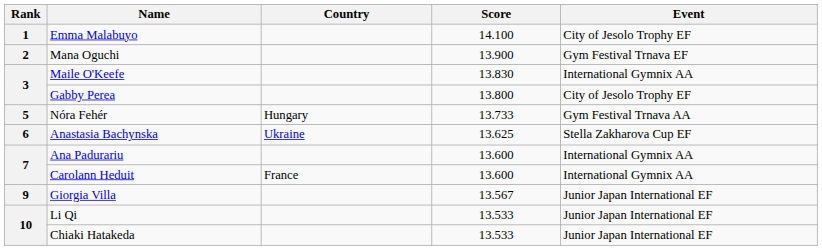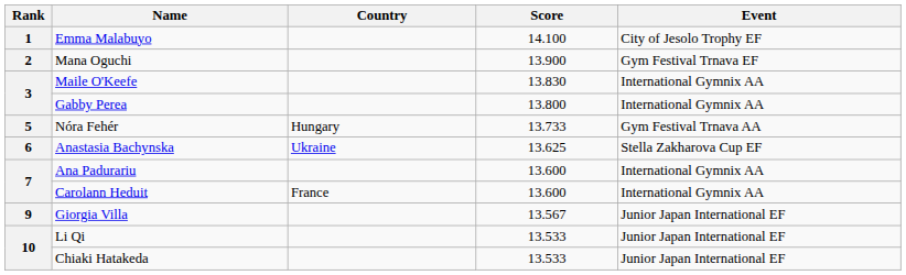Gabby Perea | Event: City of Jesolo Trophy EF -> International Gymnix AA
